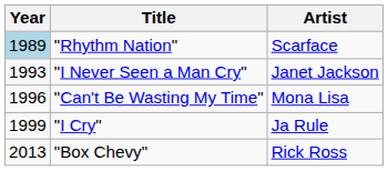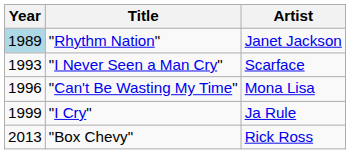"Rhythm Nation" | Artist: Scarface -> Janet Jackson
"I Never Seen a Man Cry" | Artist: Janet Jackson -> Scarface
